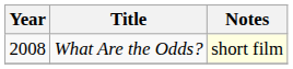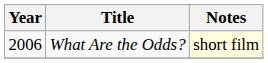What Are the Odds? | Year: 2008 -> 2006
